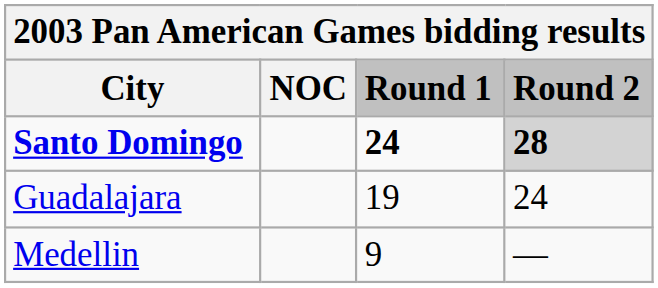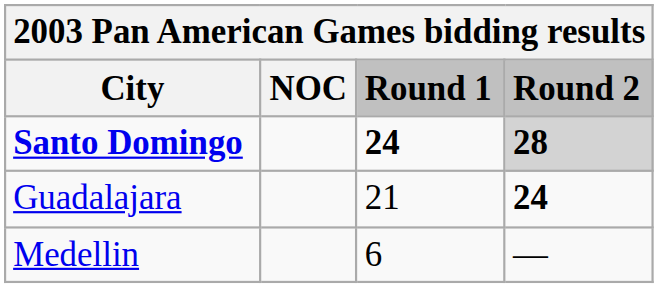Guadalajara | Round 1: 19 -> 21
Guadalajara | Round 2: normal -> bold
Medellin | Round 1: 9 -> 6
